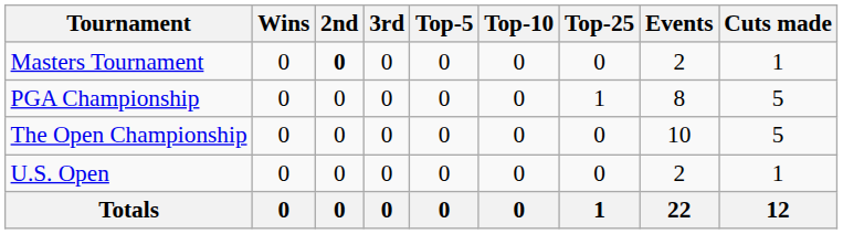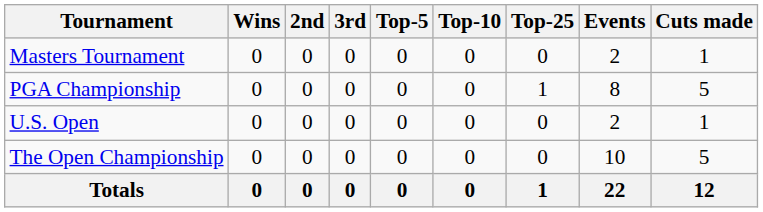Masters Tournament | 2nd: bold -> normal
rows swapped: U.S. Open <-> The Open Championship
